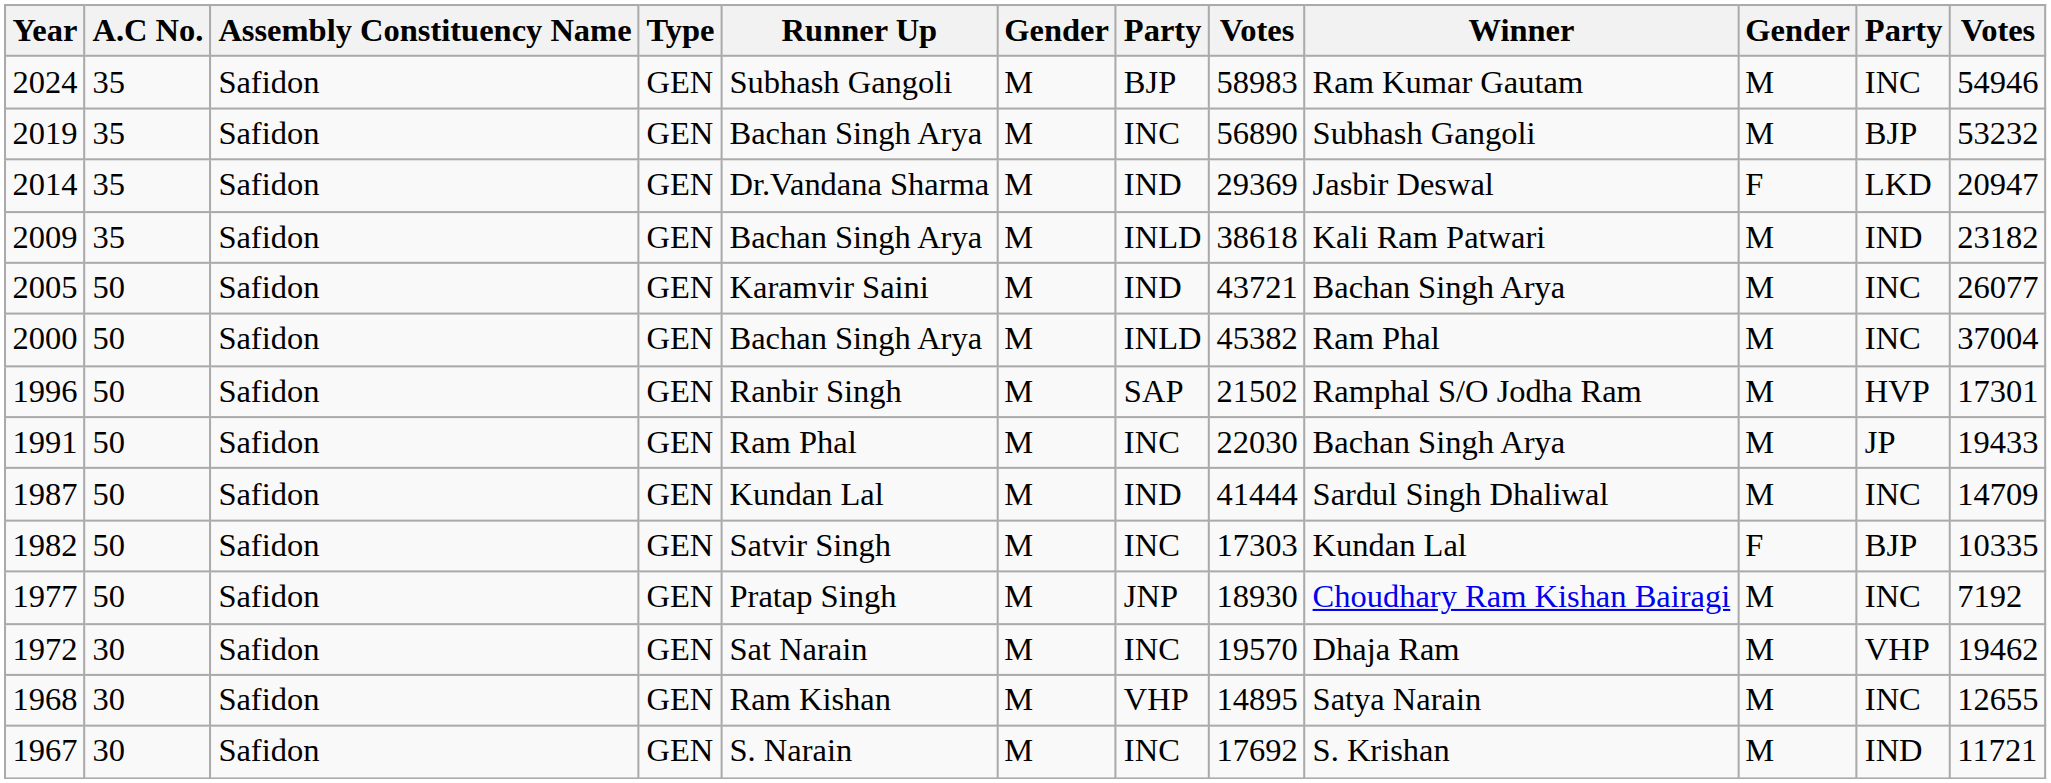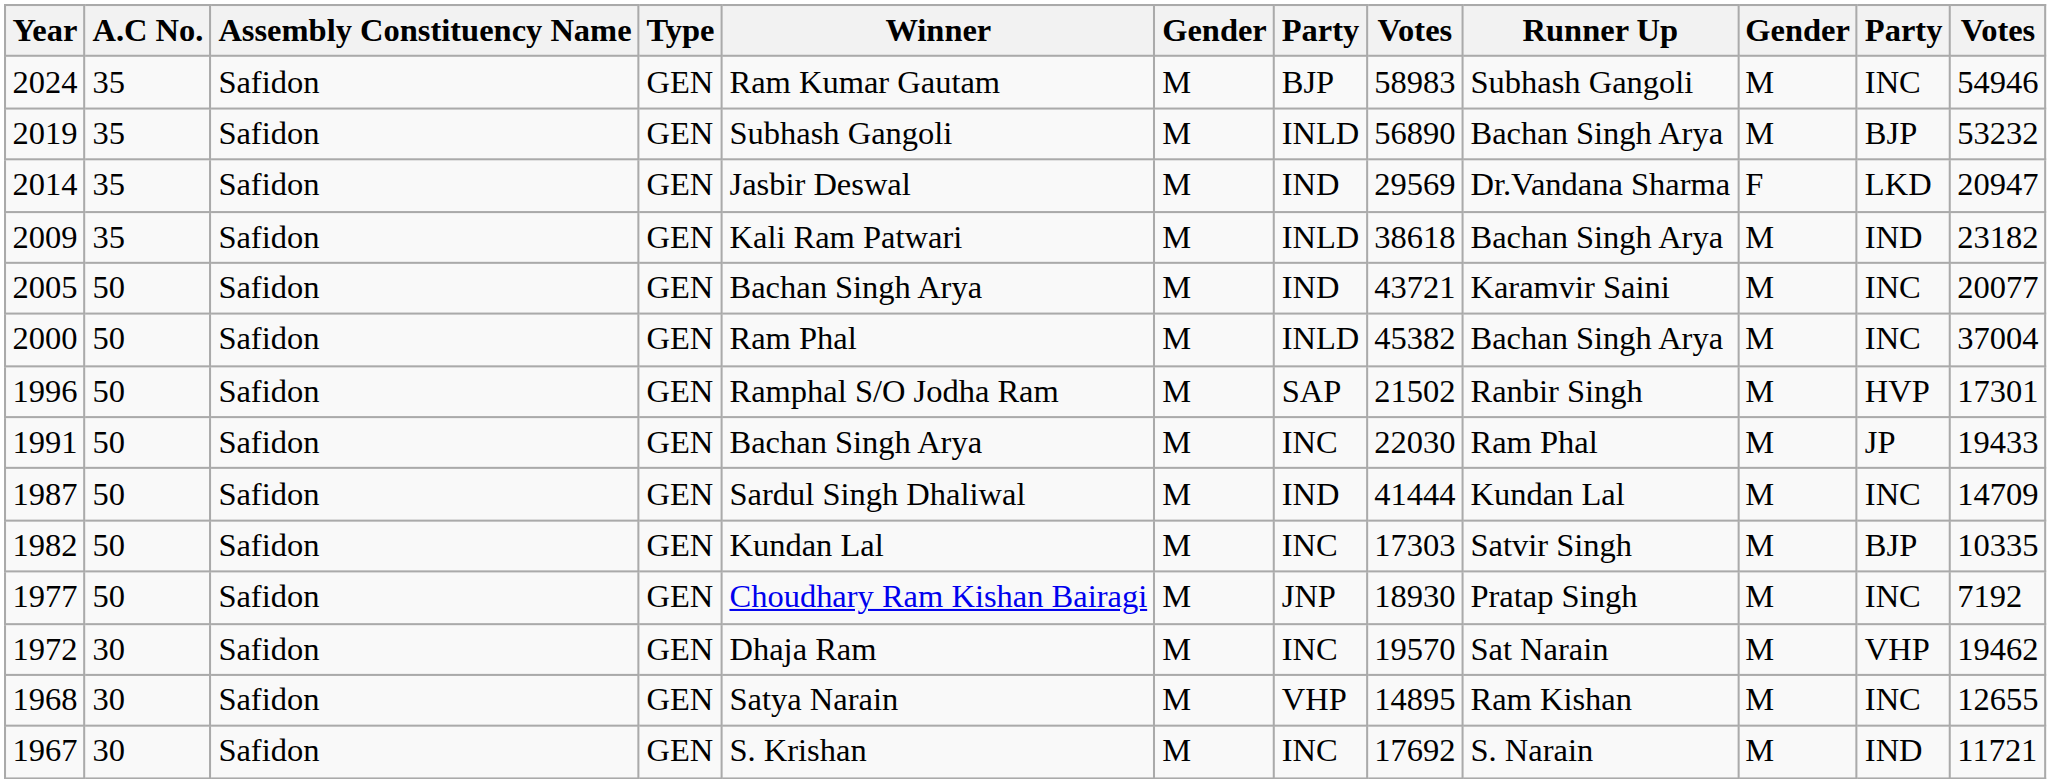columns swapped: Winner <-> Runner Up
2019 | column 7: INC -> INLD
2014 | column 8: 29369 -> 29569
2005 | column 12: 26077 -> 20077
1982 | column 10: F -> M
